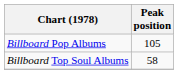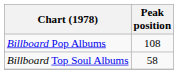Billboard Pop Albums | Peak position: 105 -> 108
